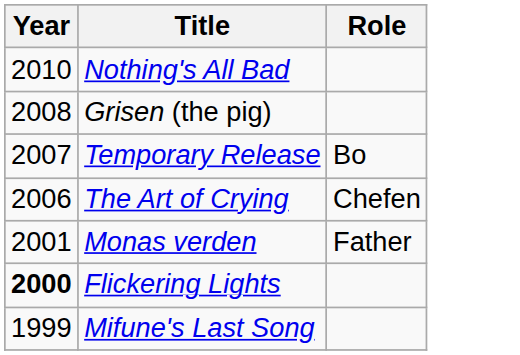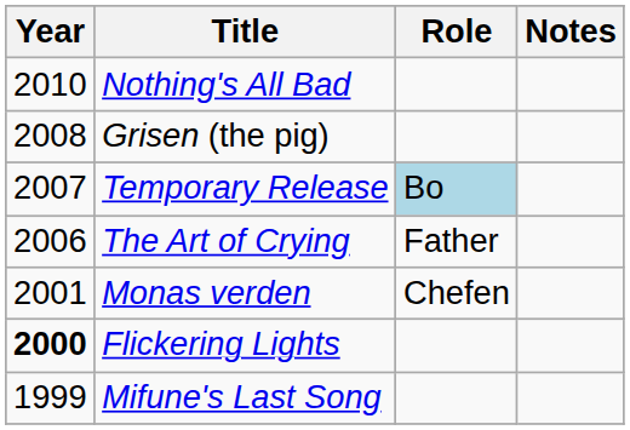+ column: Notes
Temporary Release | Role: no background -> lightblue background
The Art of Crying | Role: Chefen -> Father
Monas verden | Role: Father -> Chefen
